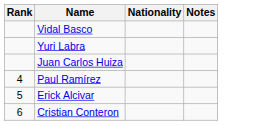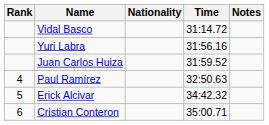+ column: Time | 31:14.72 | 31:56.16 | 31:59.52 | 32:50.63 | 34:42.32 | 35:00.71
